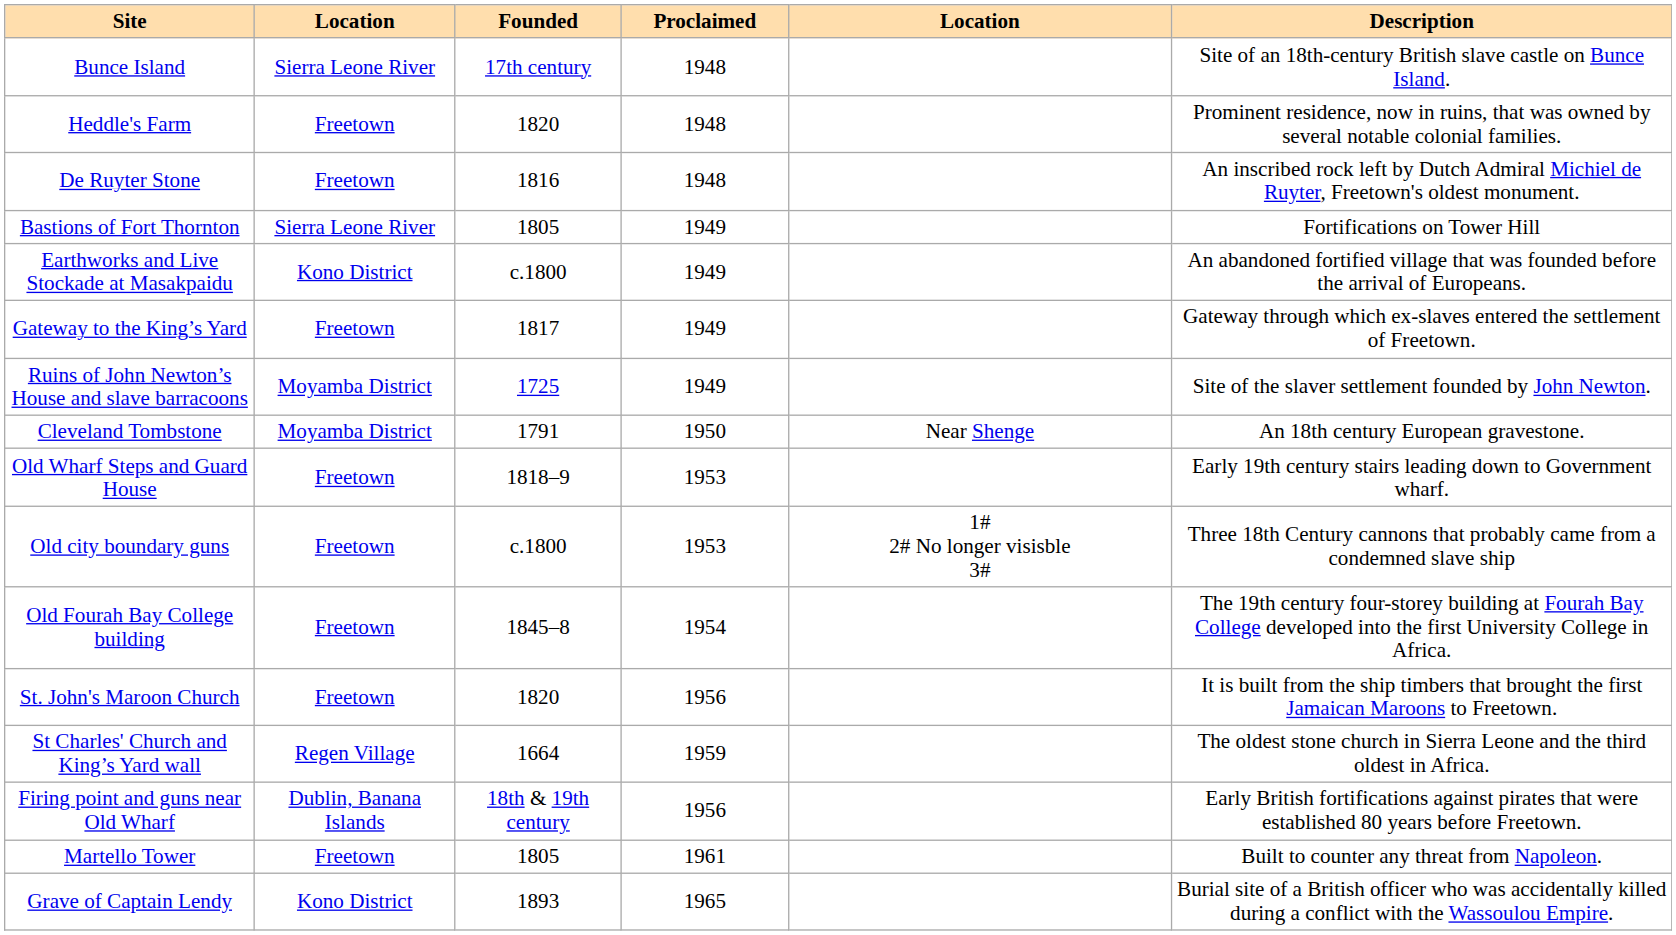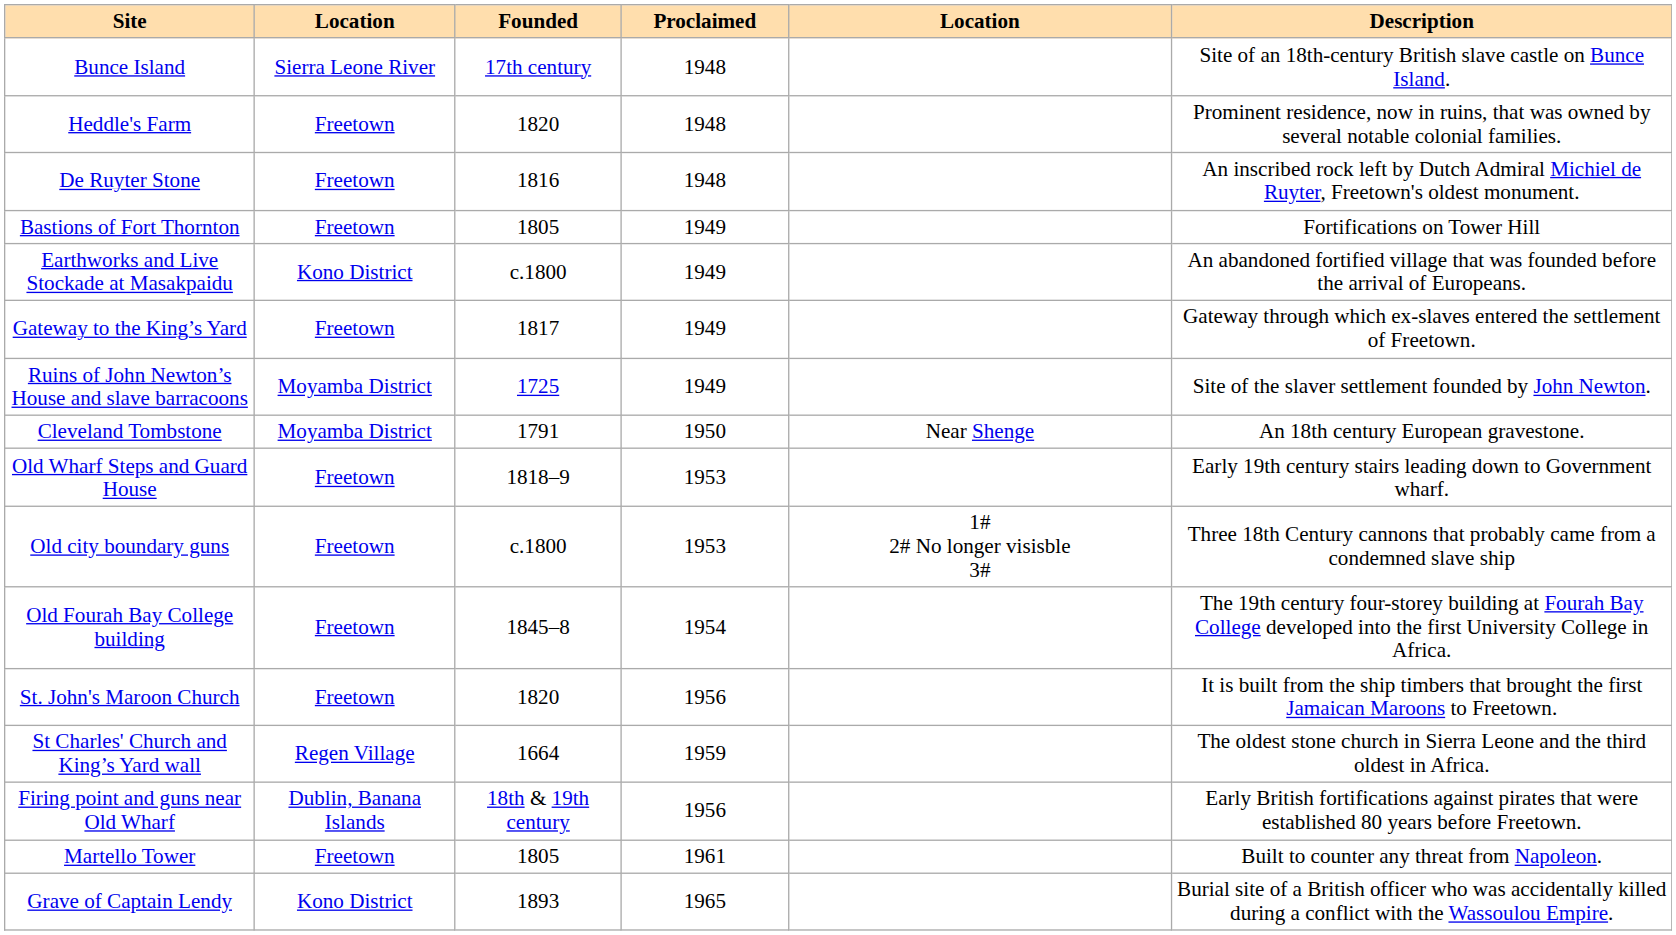Bastions of Fort Thornton | column 2: Sierra Leone River -> Freetown
